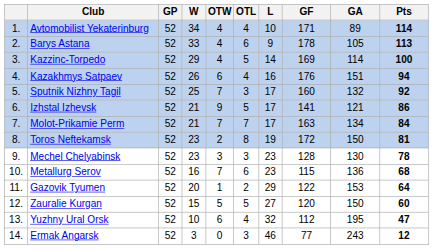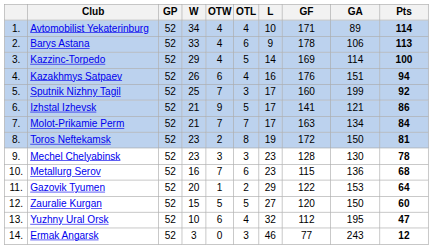Barys Astana | GA: 105 -> 106
Sputnik Nizhny Tagil | GA: 132 -> 199
